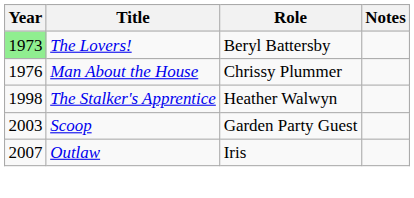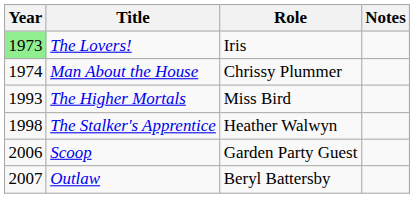The Lovers! | Role: Beryl Battersby -> Iris
Man About the House | Year: 1976 -> 1974
+ row: 1993 | The Higher Mortals | Miss Bird
Scoop | Year: 2003 -> 2006
Outlaw | Role: Iris -> Beryl Battersby
